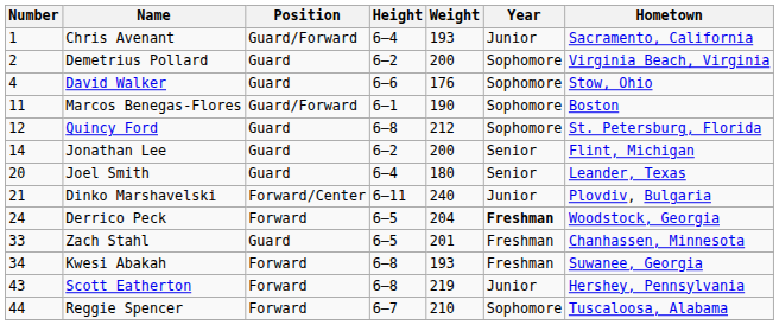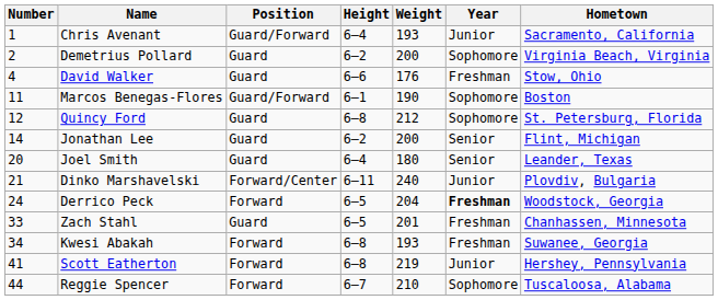David Walker | Year: Sophomore -> Freshman
Scott Eatherton | Number: 43 -> 41
